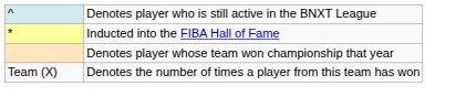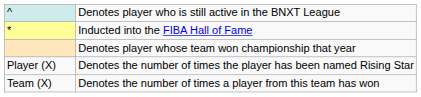+ row: Player (X) | Denotes the number of times the player has been named Rising Star
